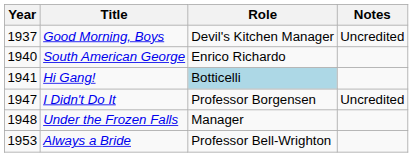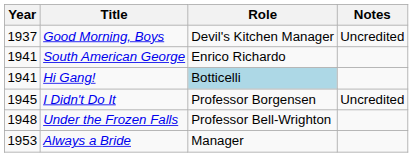South American George | Year: 1940 -> 1941
I Didn't Do It | Year: 1947 -> 1945
Under the Frozen Falls | Role: Manager -> Professor Bell-Wrighton
Always a Bride | Role: Professor Bell-Wrighton -> Manager
